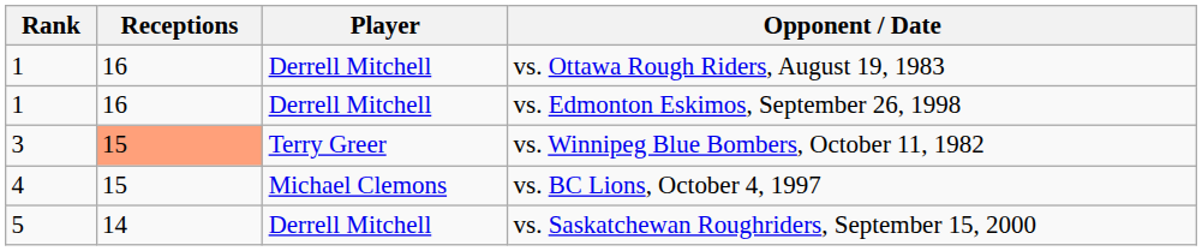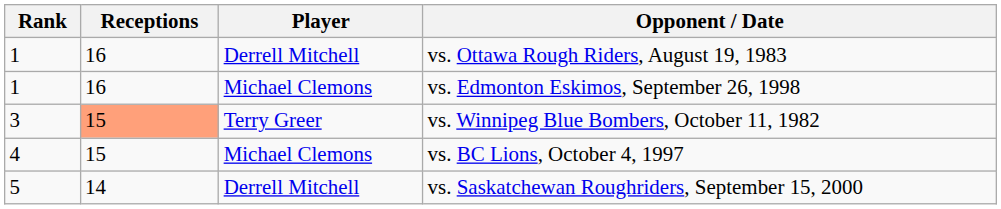vs. Edmonton Eskimos, September 26, 1998 | Player: Derrell Mitchell -> Michael Clemons
